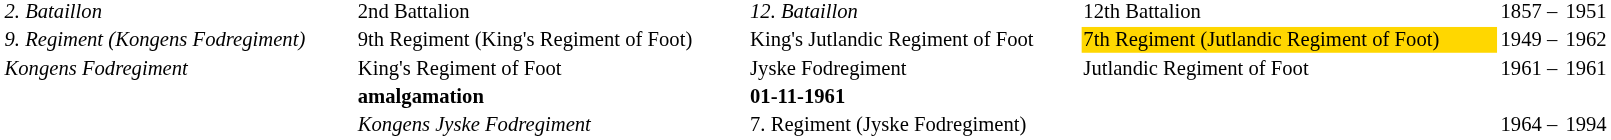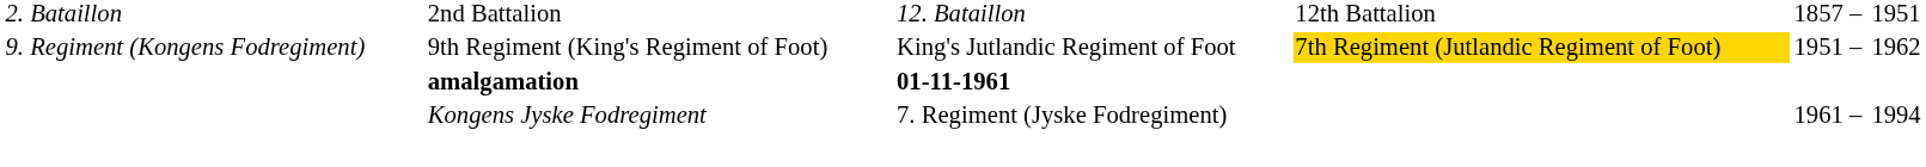9th Regiment (King's Regiment of Foot) | column 5: 1949 -> 1951
- row: Kongens Fodregiment | King's Regiment of Foot | Jyske Fodregiment | Jutlandic Regiment of Foot | 1961 | – | 1961
Kongens Jyske Fodregiment | column 5: 1964 -> 1961
